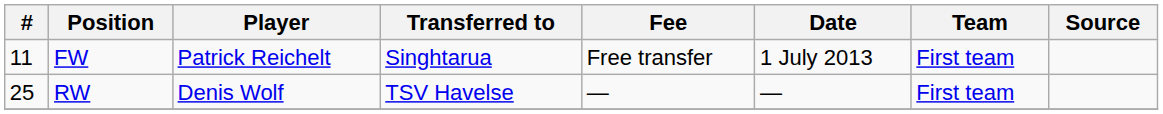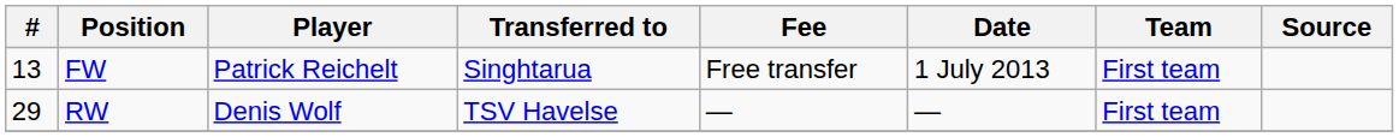FW | #: 11 -> 13
RW | #: 25 -> 29
